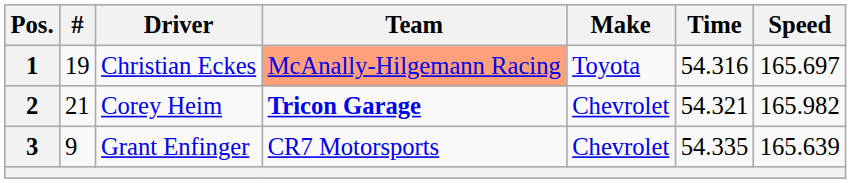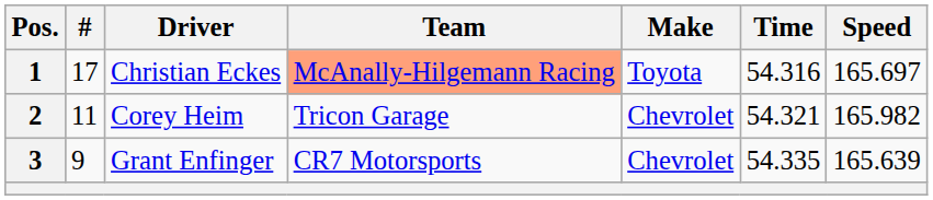1 | #: 19 -> 17
2 | #: 21 -> 11
2 | Team: bold -> normal
